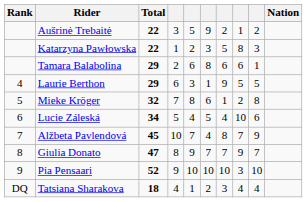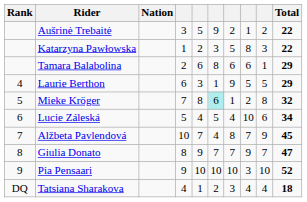columns swapped: Nation <-> Total
Mieke Kröger | column 6: no background -> paleturquoise background
